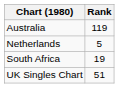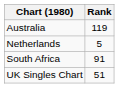South Africa | Rank: 19 -> 91
